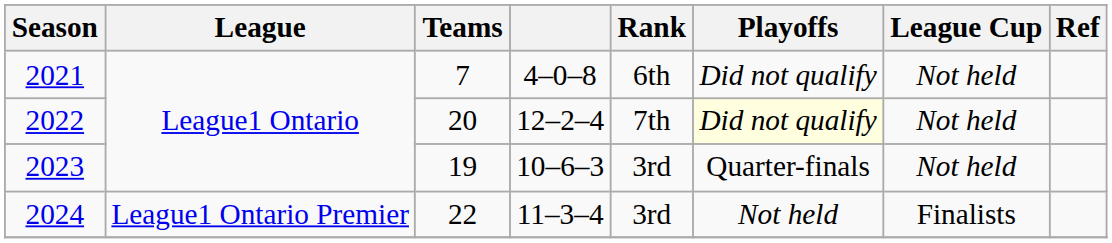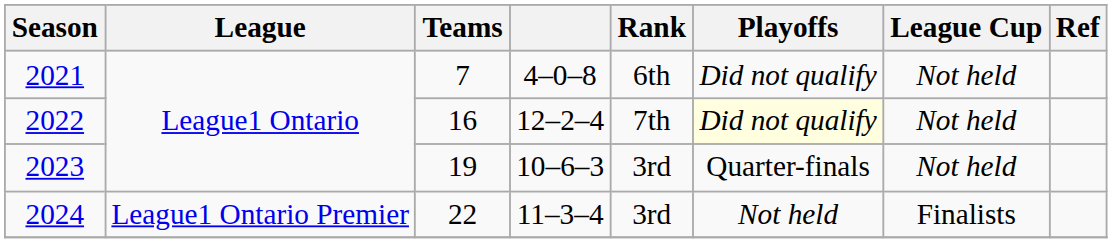2022 | Teams: 20 -> 16
